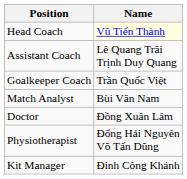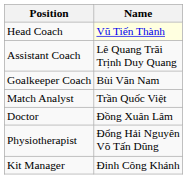Goalkeeper Coach | Name: Trần Quốc Việt -> Bùi Văn Nam
Match Analyst | Name: Bùi Văn Nam -> Trần Quốc Việt
